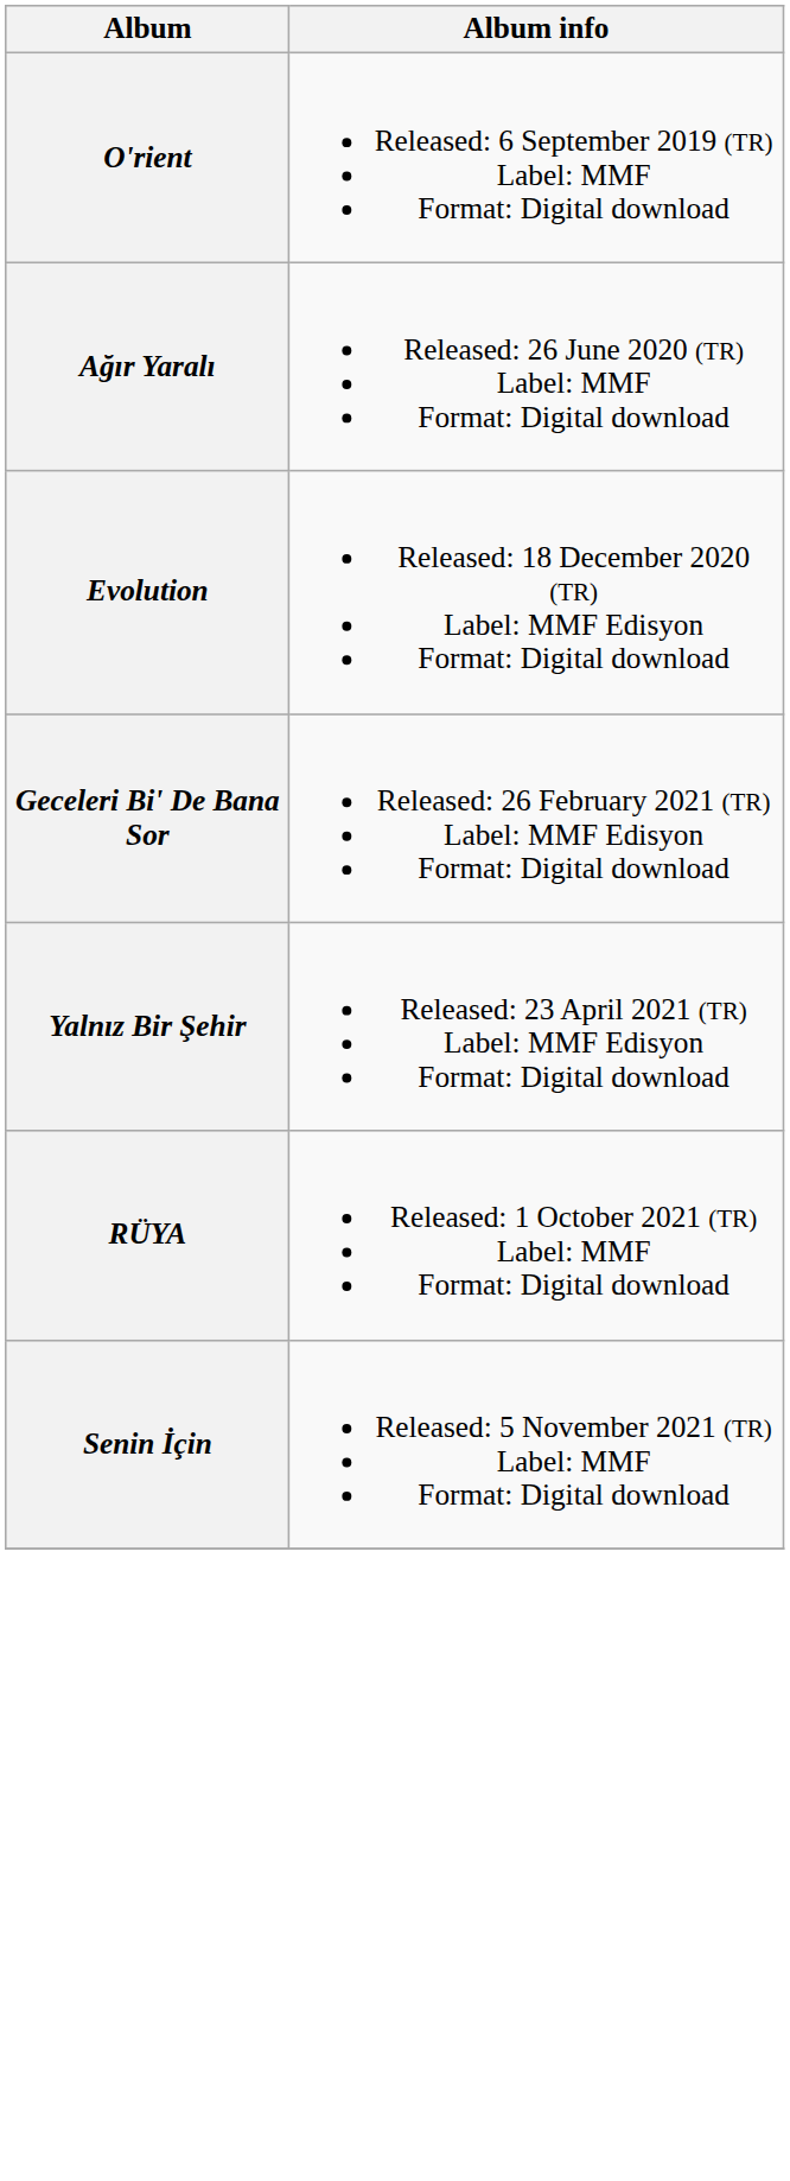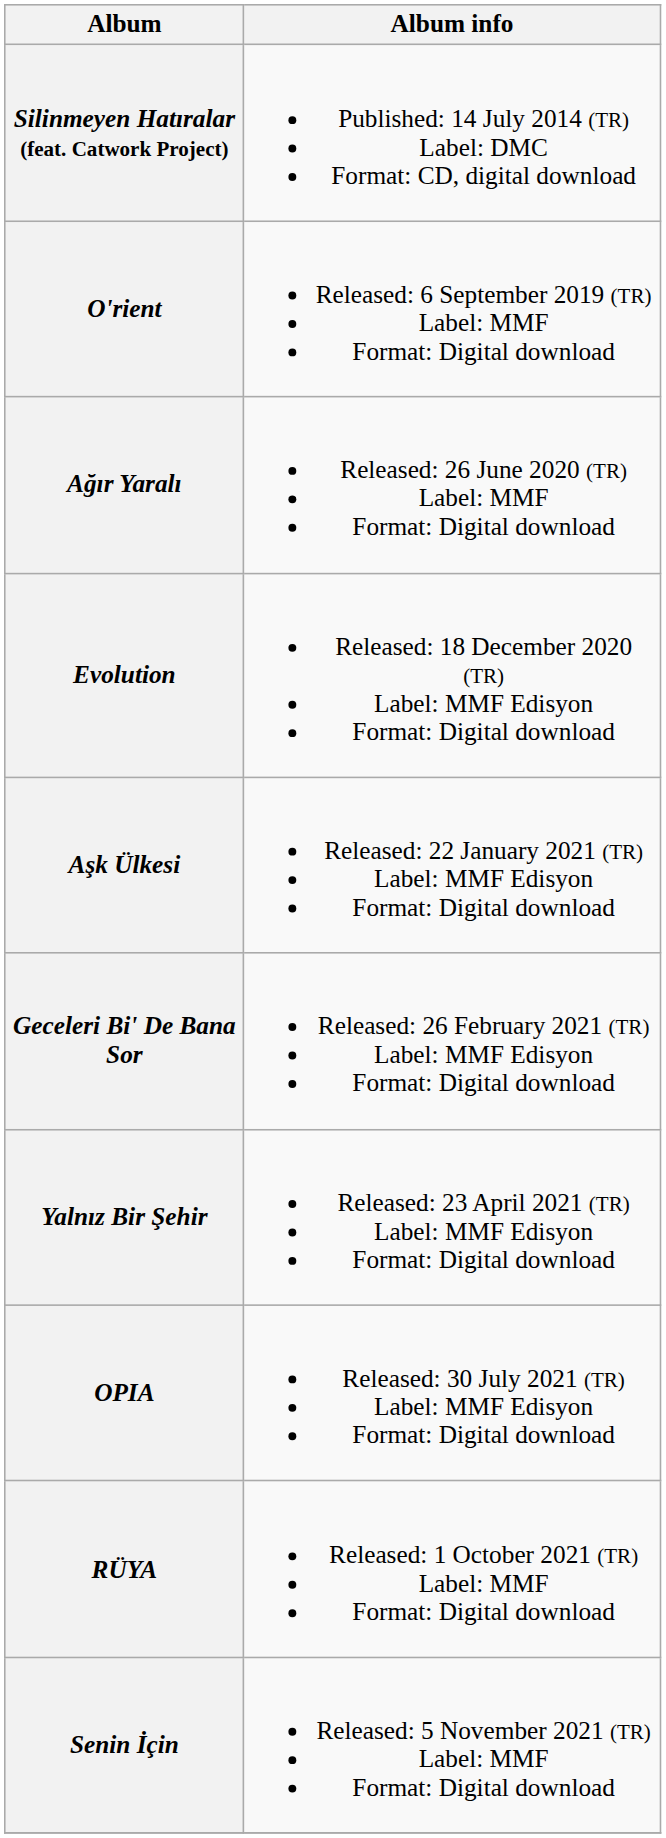+ row: Silinmeyen Hatıralar (feat. Catwork Project) | Published: 14 July 2014 (TR) Label: DMC Format: CD, digital download
+ row: Aşk Ülkesi | Released: 22 January 2021 (TR) Label: MMF Edisyon Format: Digital download
+ row: OPIA | Released: 30 July 2021 (TR) Label: MMF Edisyon Format: Digital download
